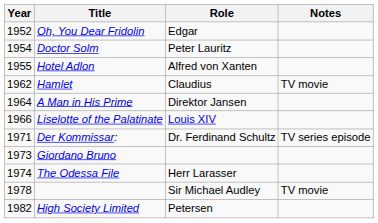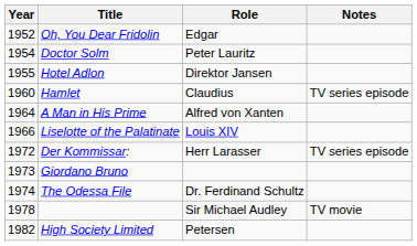Hotel Adlon | Role: Alfred von Xanten -> Direktor Jansen
Hamlet | Year: 1962 -> 1960
Hamlet | Notes: TV movie -> TV series episode
A Man in His Prime | Role: Direktor Jansen -> Alfred von Xanten
Der Kommissar: | Year: 1971 -> 1972
Der Kommissar: | Role: Dr. Ferdinand Schultz -> Herr Larasser
The Odessa File | Role: Herr Larasser -> Dr. Ferdinand Schultz
